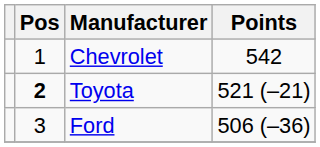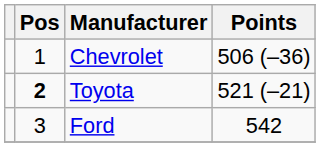Chevrolet | Points: 542 -> 506 (–36)
Ford | Points: 506 (–36) -> 542
